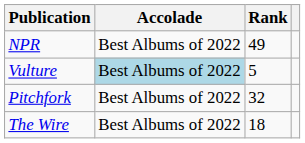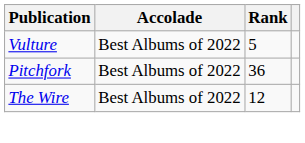- row: NPR | Best Albums of 2022 | 49
Vulture | Accolade: lightblue background -> no background
Pitchfork | Rank: 32 -> 36
The Wire | Rank: 18 -> 12
